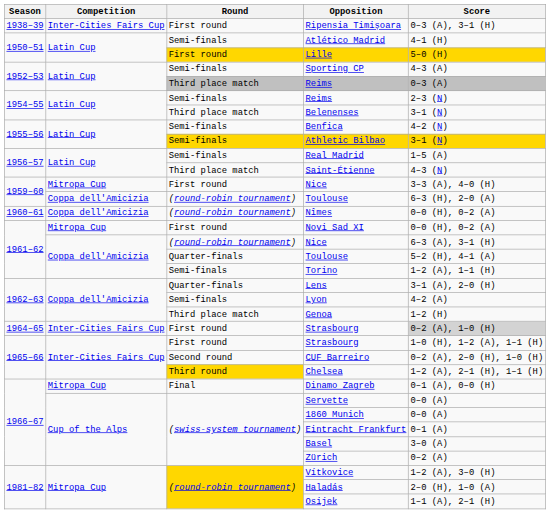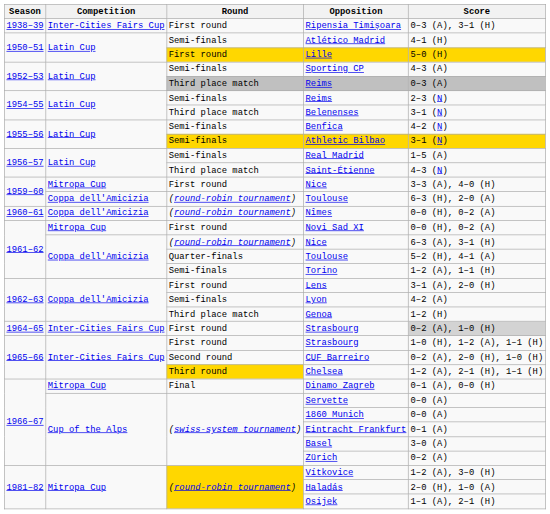Lens | Round: Quarter-finals -> First round
